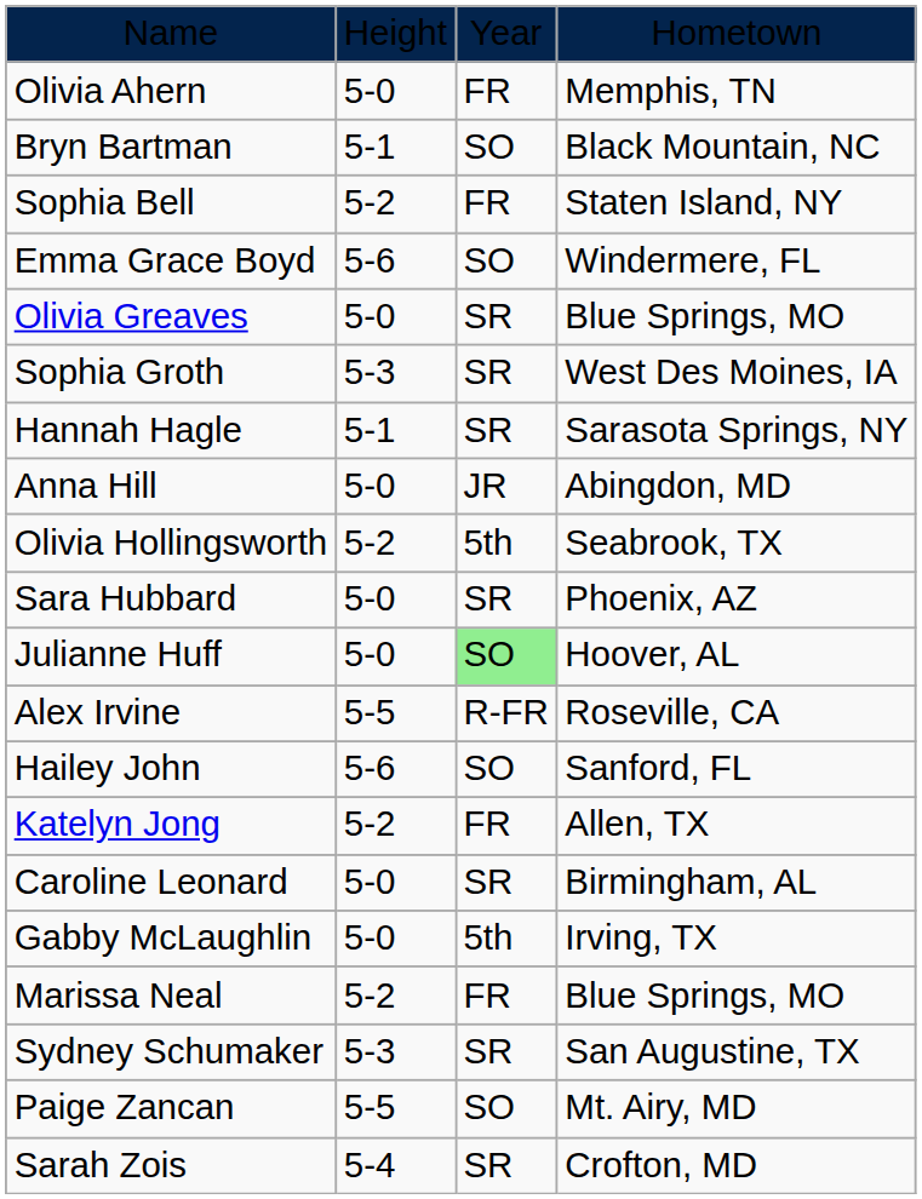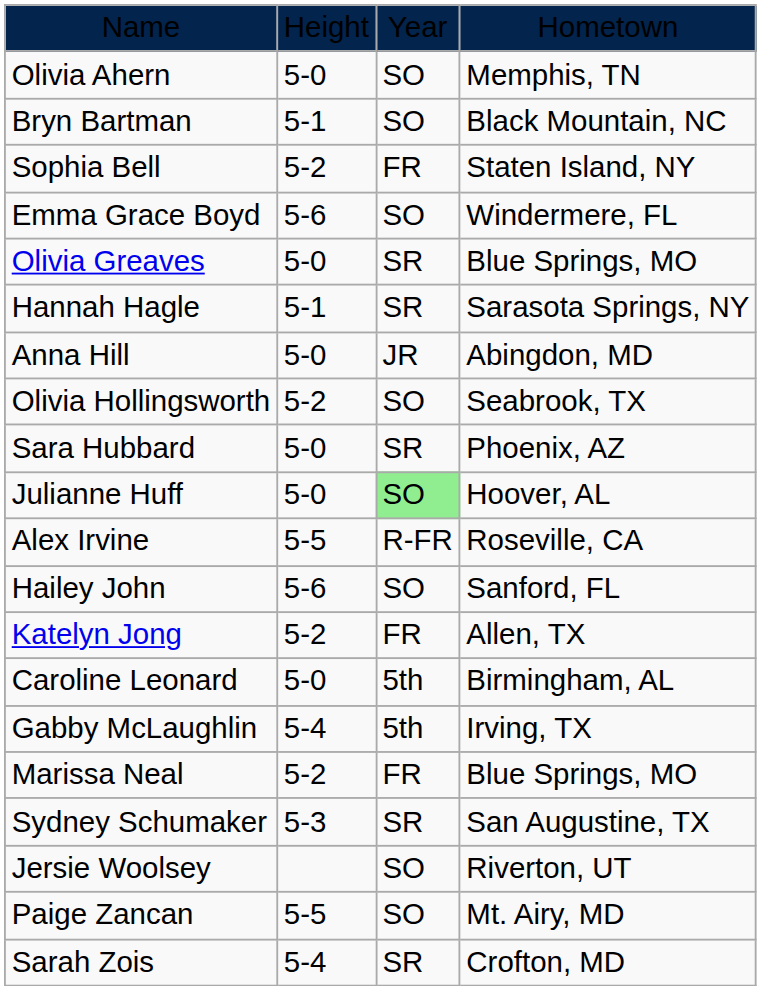Olivia Ahern | column 3: FR -> SO
- row: Sophia Groth | 5-3 | SR | West Des Moines, IA
Olivia Hollingsworth | column 3: 5th -> SO
Caroline Leonard | column 3: SR -> 5th
Gabby McLaughlin | column 2: 5-0 -> 5-4
+ row: Jersie Woolsey | SO | Riverton, UT
